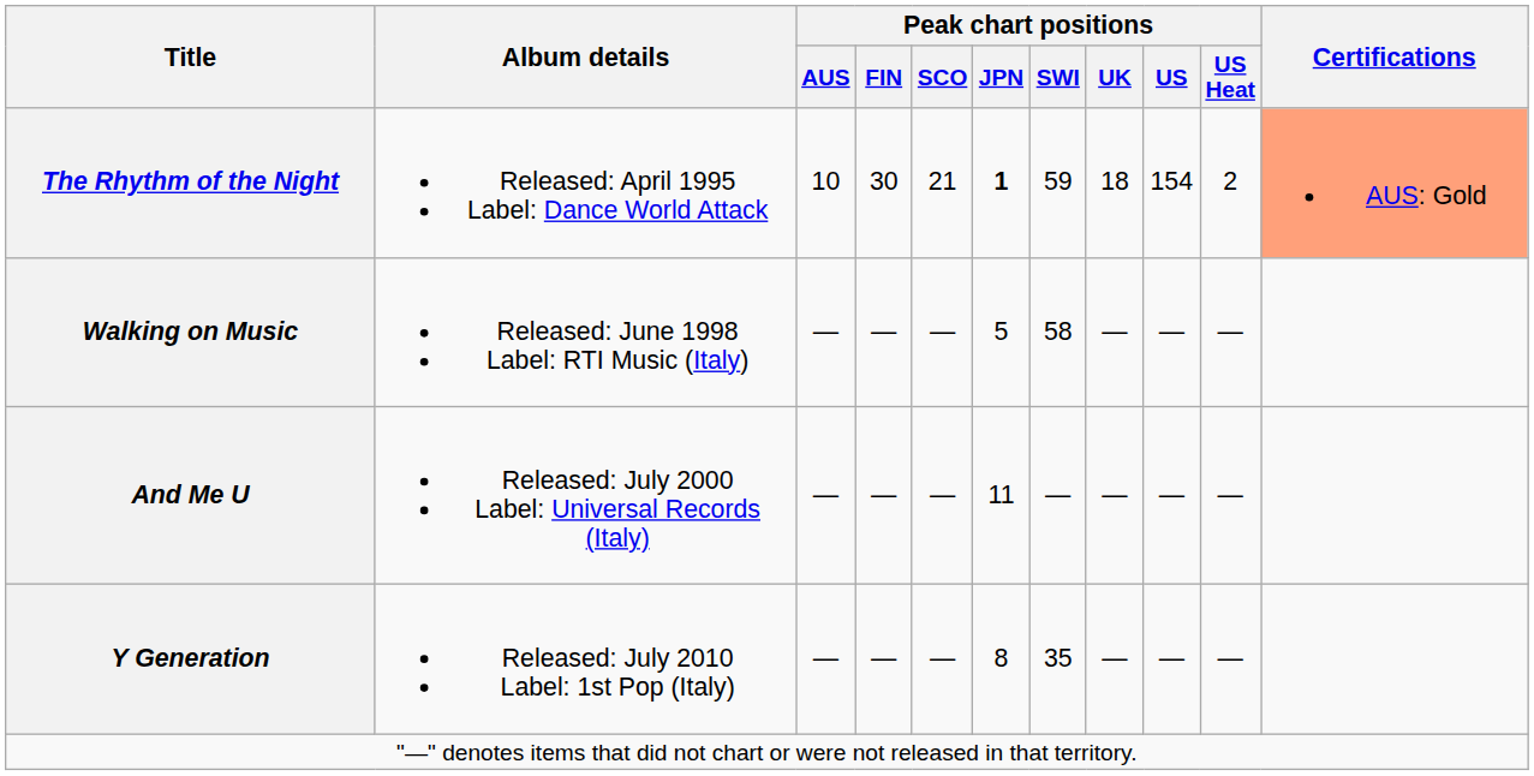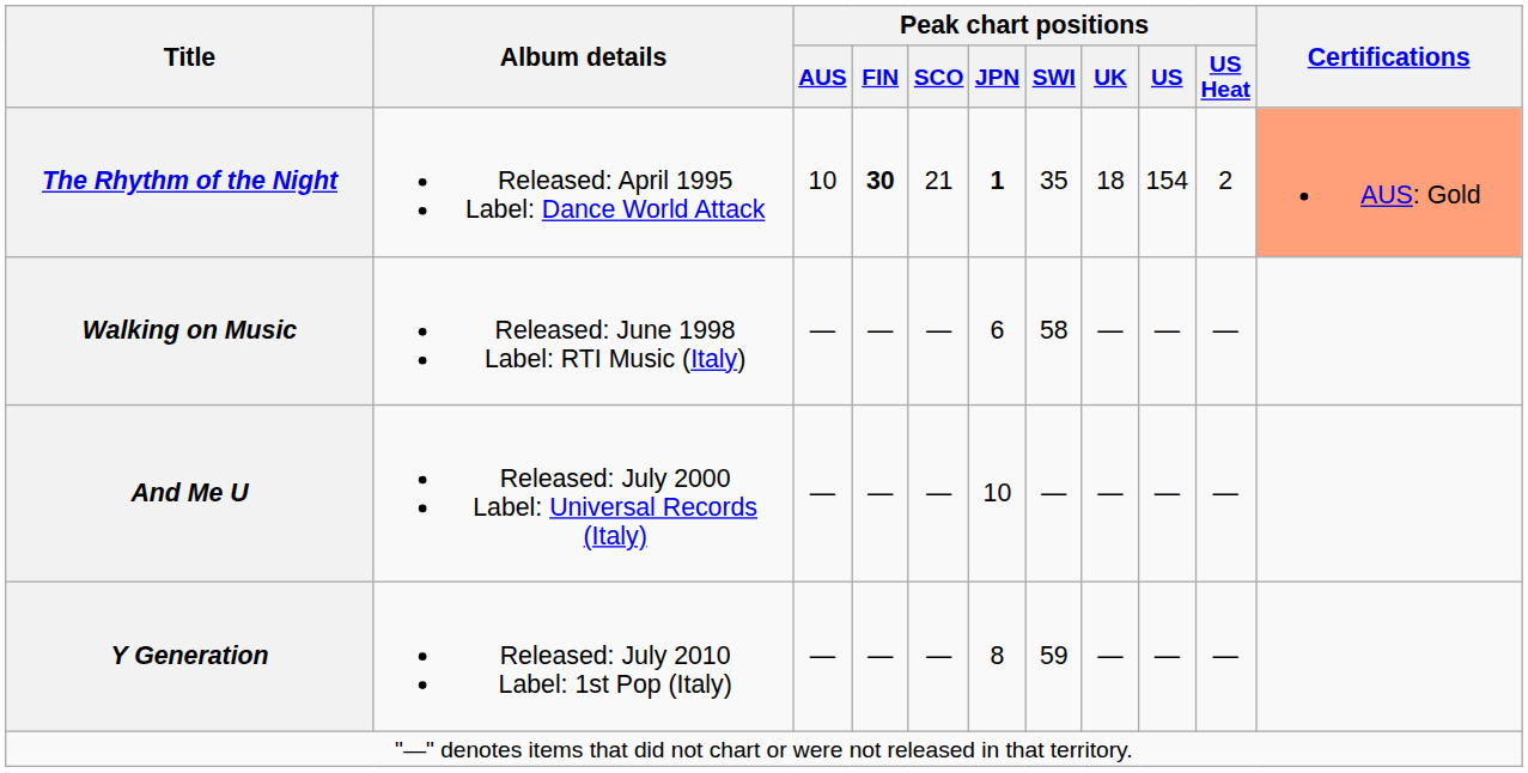The Rhythm of the Night | Peak chart positions / FIN: normal -> bold
The Rhythm of the Night | Peak chart positions / SWI: 59 -> 35
Walking on Music | Peak chart positions / JPN: 5 -> 6
And Me U | Peak chart positions / JPN: 11 -> 10
Y Generation | Peak chart positions / SWI: 35 -> 59
